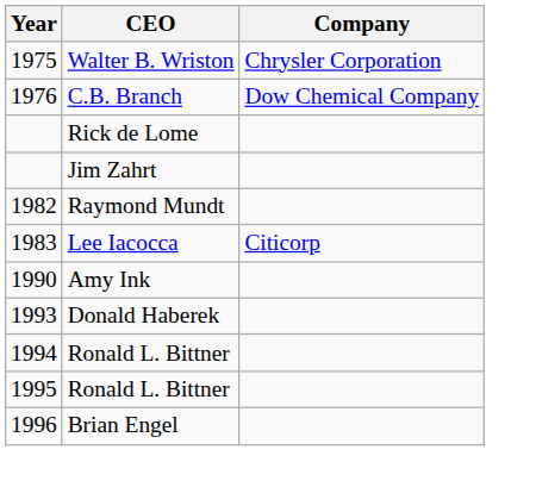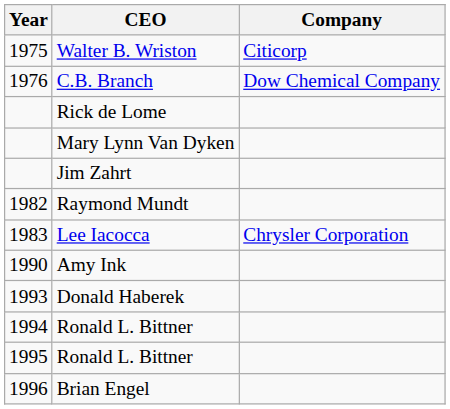Walter B. Wriston | Company: Chrysler Corporation -> Citicorp
+ row: Mary Lynn Van Dyken
Lee Iacocca | Company: Citicorp -> Chrysler Corporation
